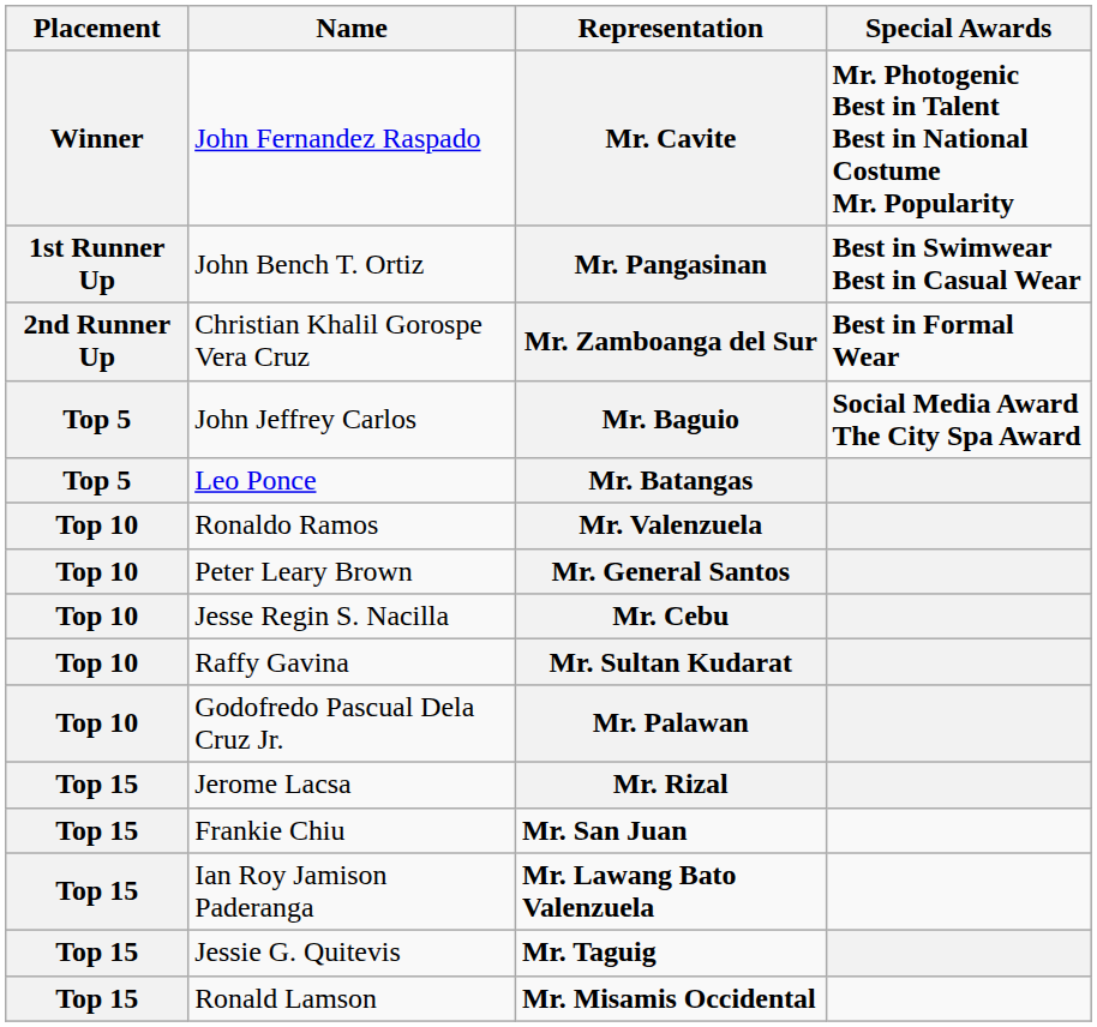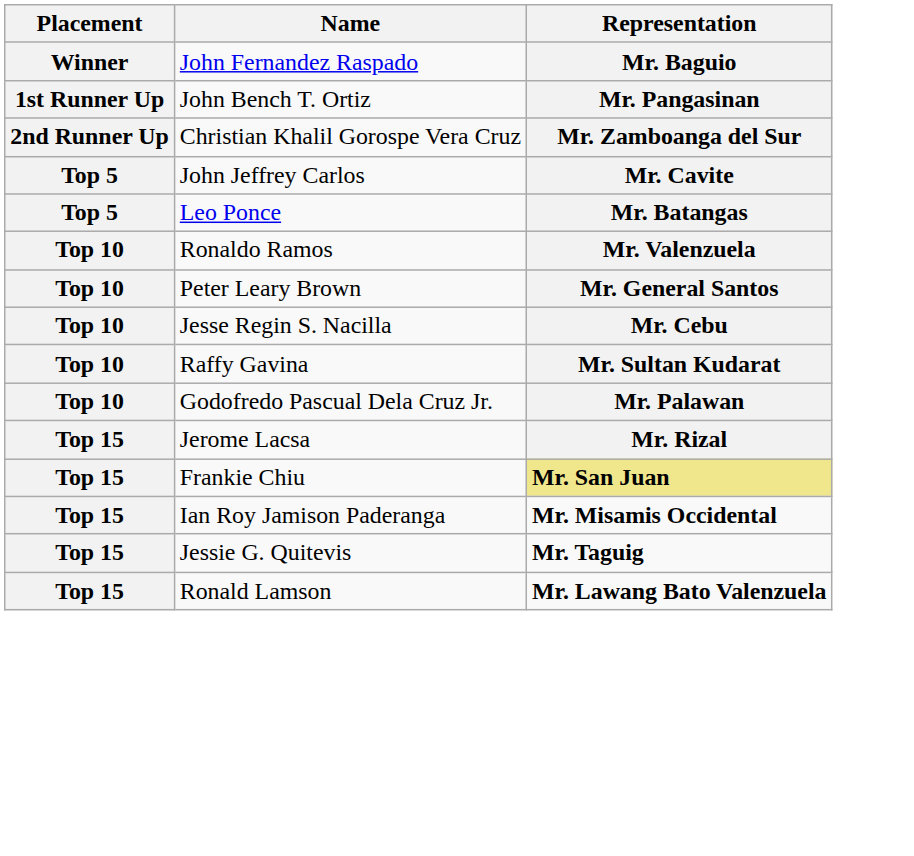- column: Special Awards | Mr. Photogenic Best in Talent Best in National Costume Mr. Popularity | Best in Swimwear Best in Casual Wear | Best in Formal Wear | Social Media Award The City Spa Award
John Fernandez Raspado | Representation: Mr. Cavite -> Mr. Baguio
John Jeffrey Carlos | Representation: Mr. Baguio -> Mr. Cavite
Frankie Chiu | Representation: no background -> khaki background
Ian Roy Jamison Paderanga | Representation: Mr. Lawang Bato Valenzuela -> Mr. Misamis Occidental
Ronald Lamson | Representation: Mr. Misamis Occidental -> Mr. Lawang Bato Valenzuela
